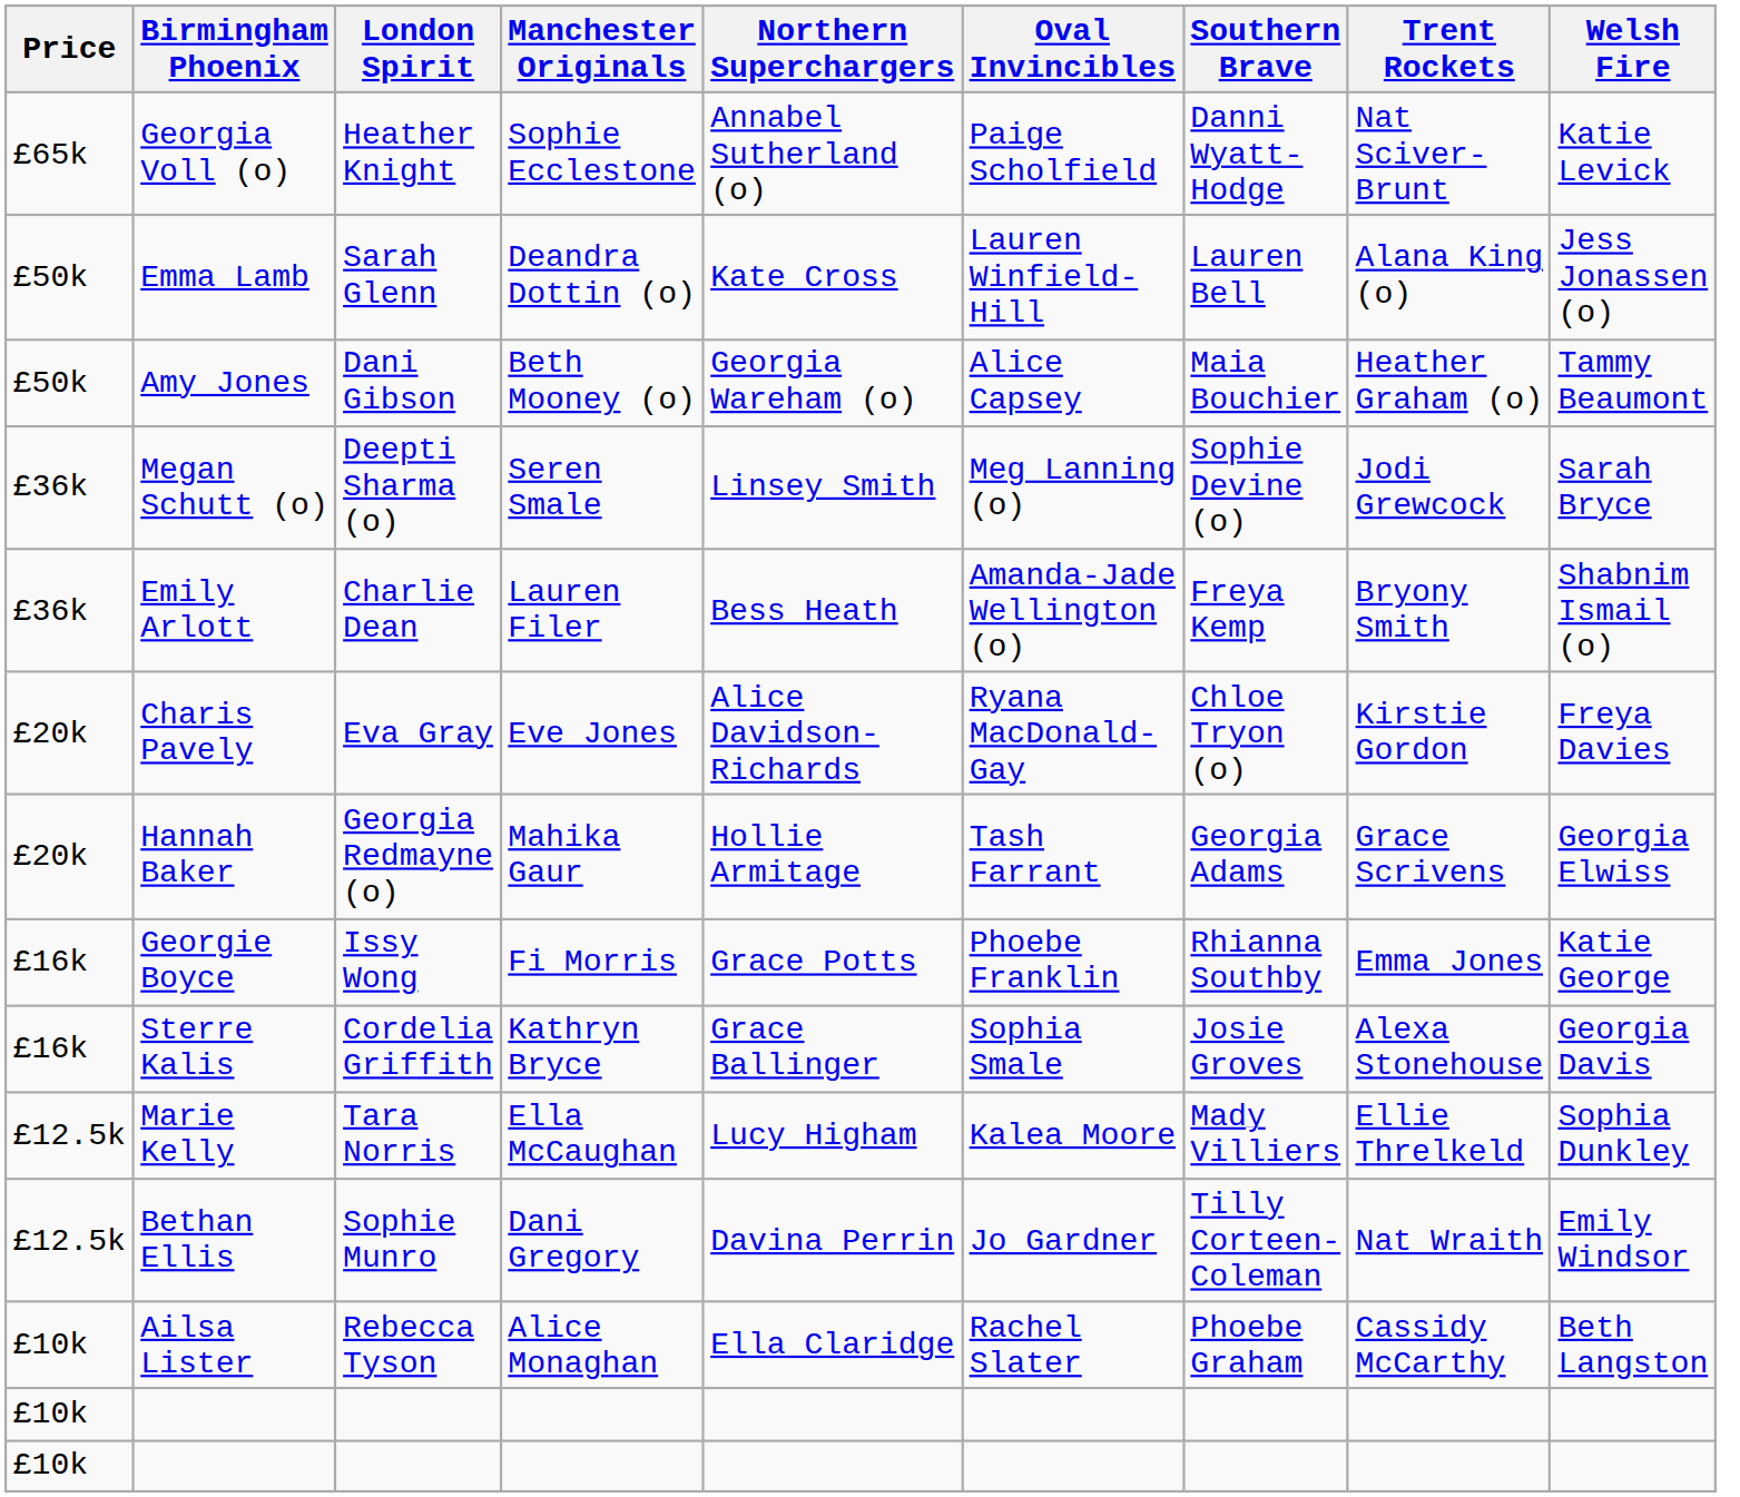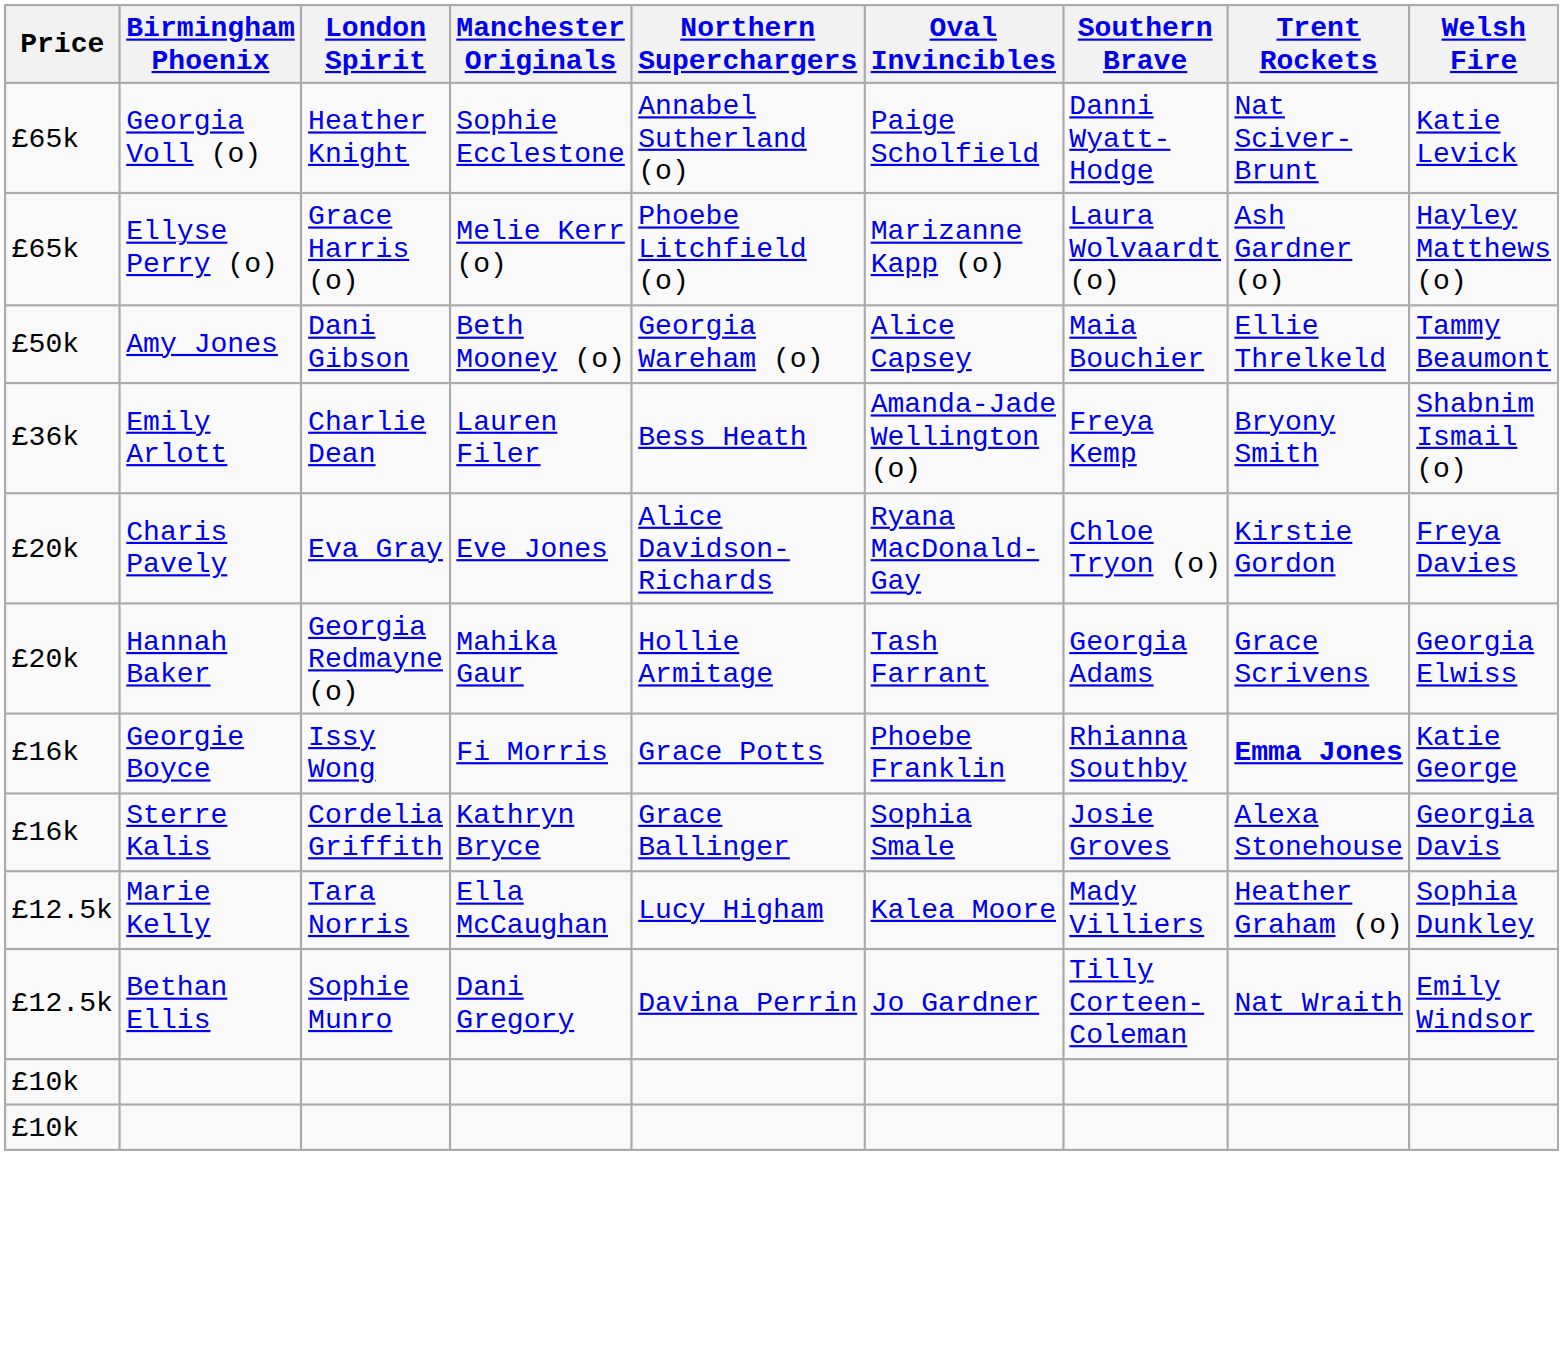+ row: £65k | Ellyse Perry (o) | Grace Harris (o) | Melie Kerr (o) | Phoebe Litchfield (o) | Marizanne Kapp (o) | Laura Wolvaardt (o) | Ash Gardner (o) | Hayley Matthews (o)
- row: £50k | Emma Lamb | Sarah Glenn | Deandra Dottin (o) | Kate Cross | Lauren Winfield-Hill | Lauren Bell | Alana King (o) | Jess Jonassen (o)
Amy Jones | Trent Rockets: Heather Graham (o) -> Ellie Threlkeld
- row: £36k | Megan Schutt (o) | Deepti Sharma (o) | Seren Smale | Linsey Smith | Meg Lanning (o) | Sophie Devine (o) | Jodi Grewcock | Sarah Bryce
Georgie Boyce | Trent Rockets: normal -> bold
Marie Kelly | Trent Rockets: Ellie Threlkeld -> Heather Graham (o)
- row: £10k | Ailsa Lister | Rebecca Tyson | Alice Monaghan | Ella Claridge | Rachel Slater | Phoebe Graham | Cassidy McCarthy | Beth Langston
